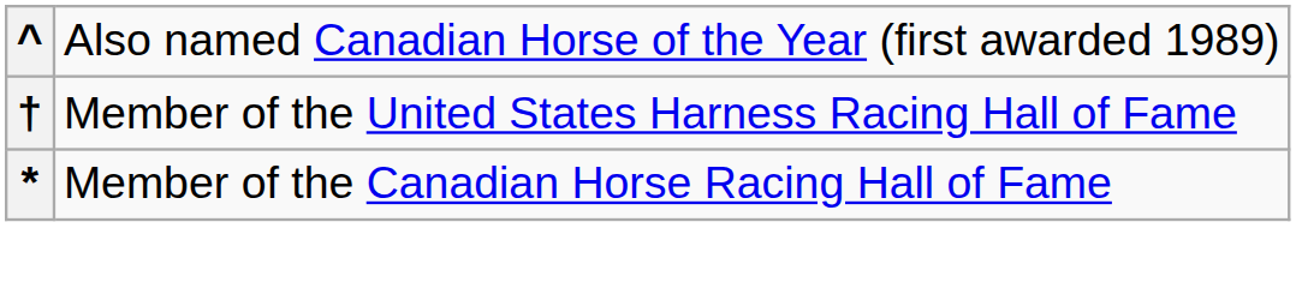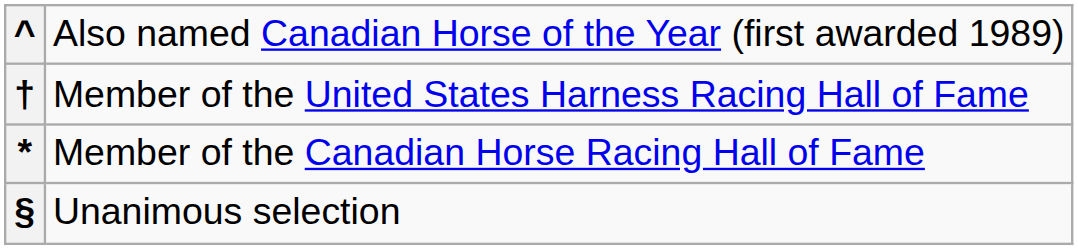+ row: § | Unanimous selection
